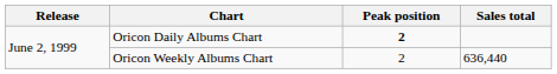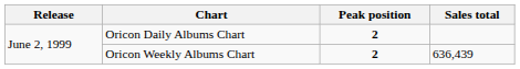Oricon Weekly Albums Chart | Peak position: normal -> bold
Oricon Weekly Albums Chart | Sales total: 636,440 -> 636,439
